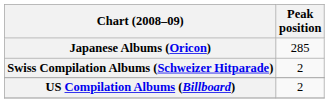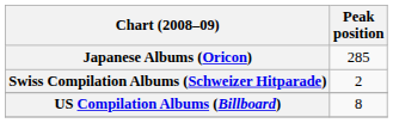US Compilation Albums (Billboard) | Peak position: 2 -> 8
